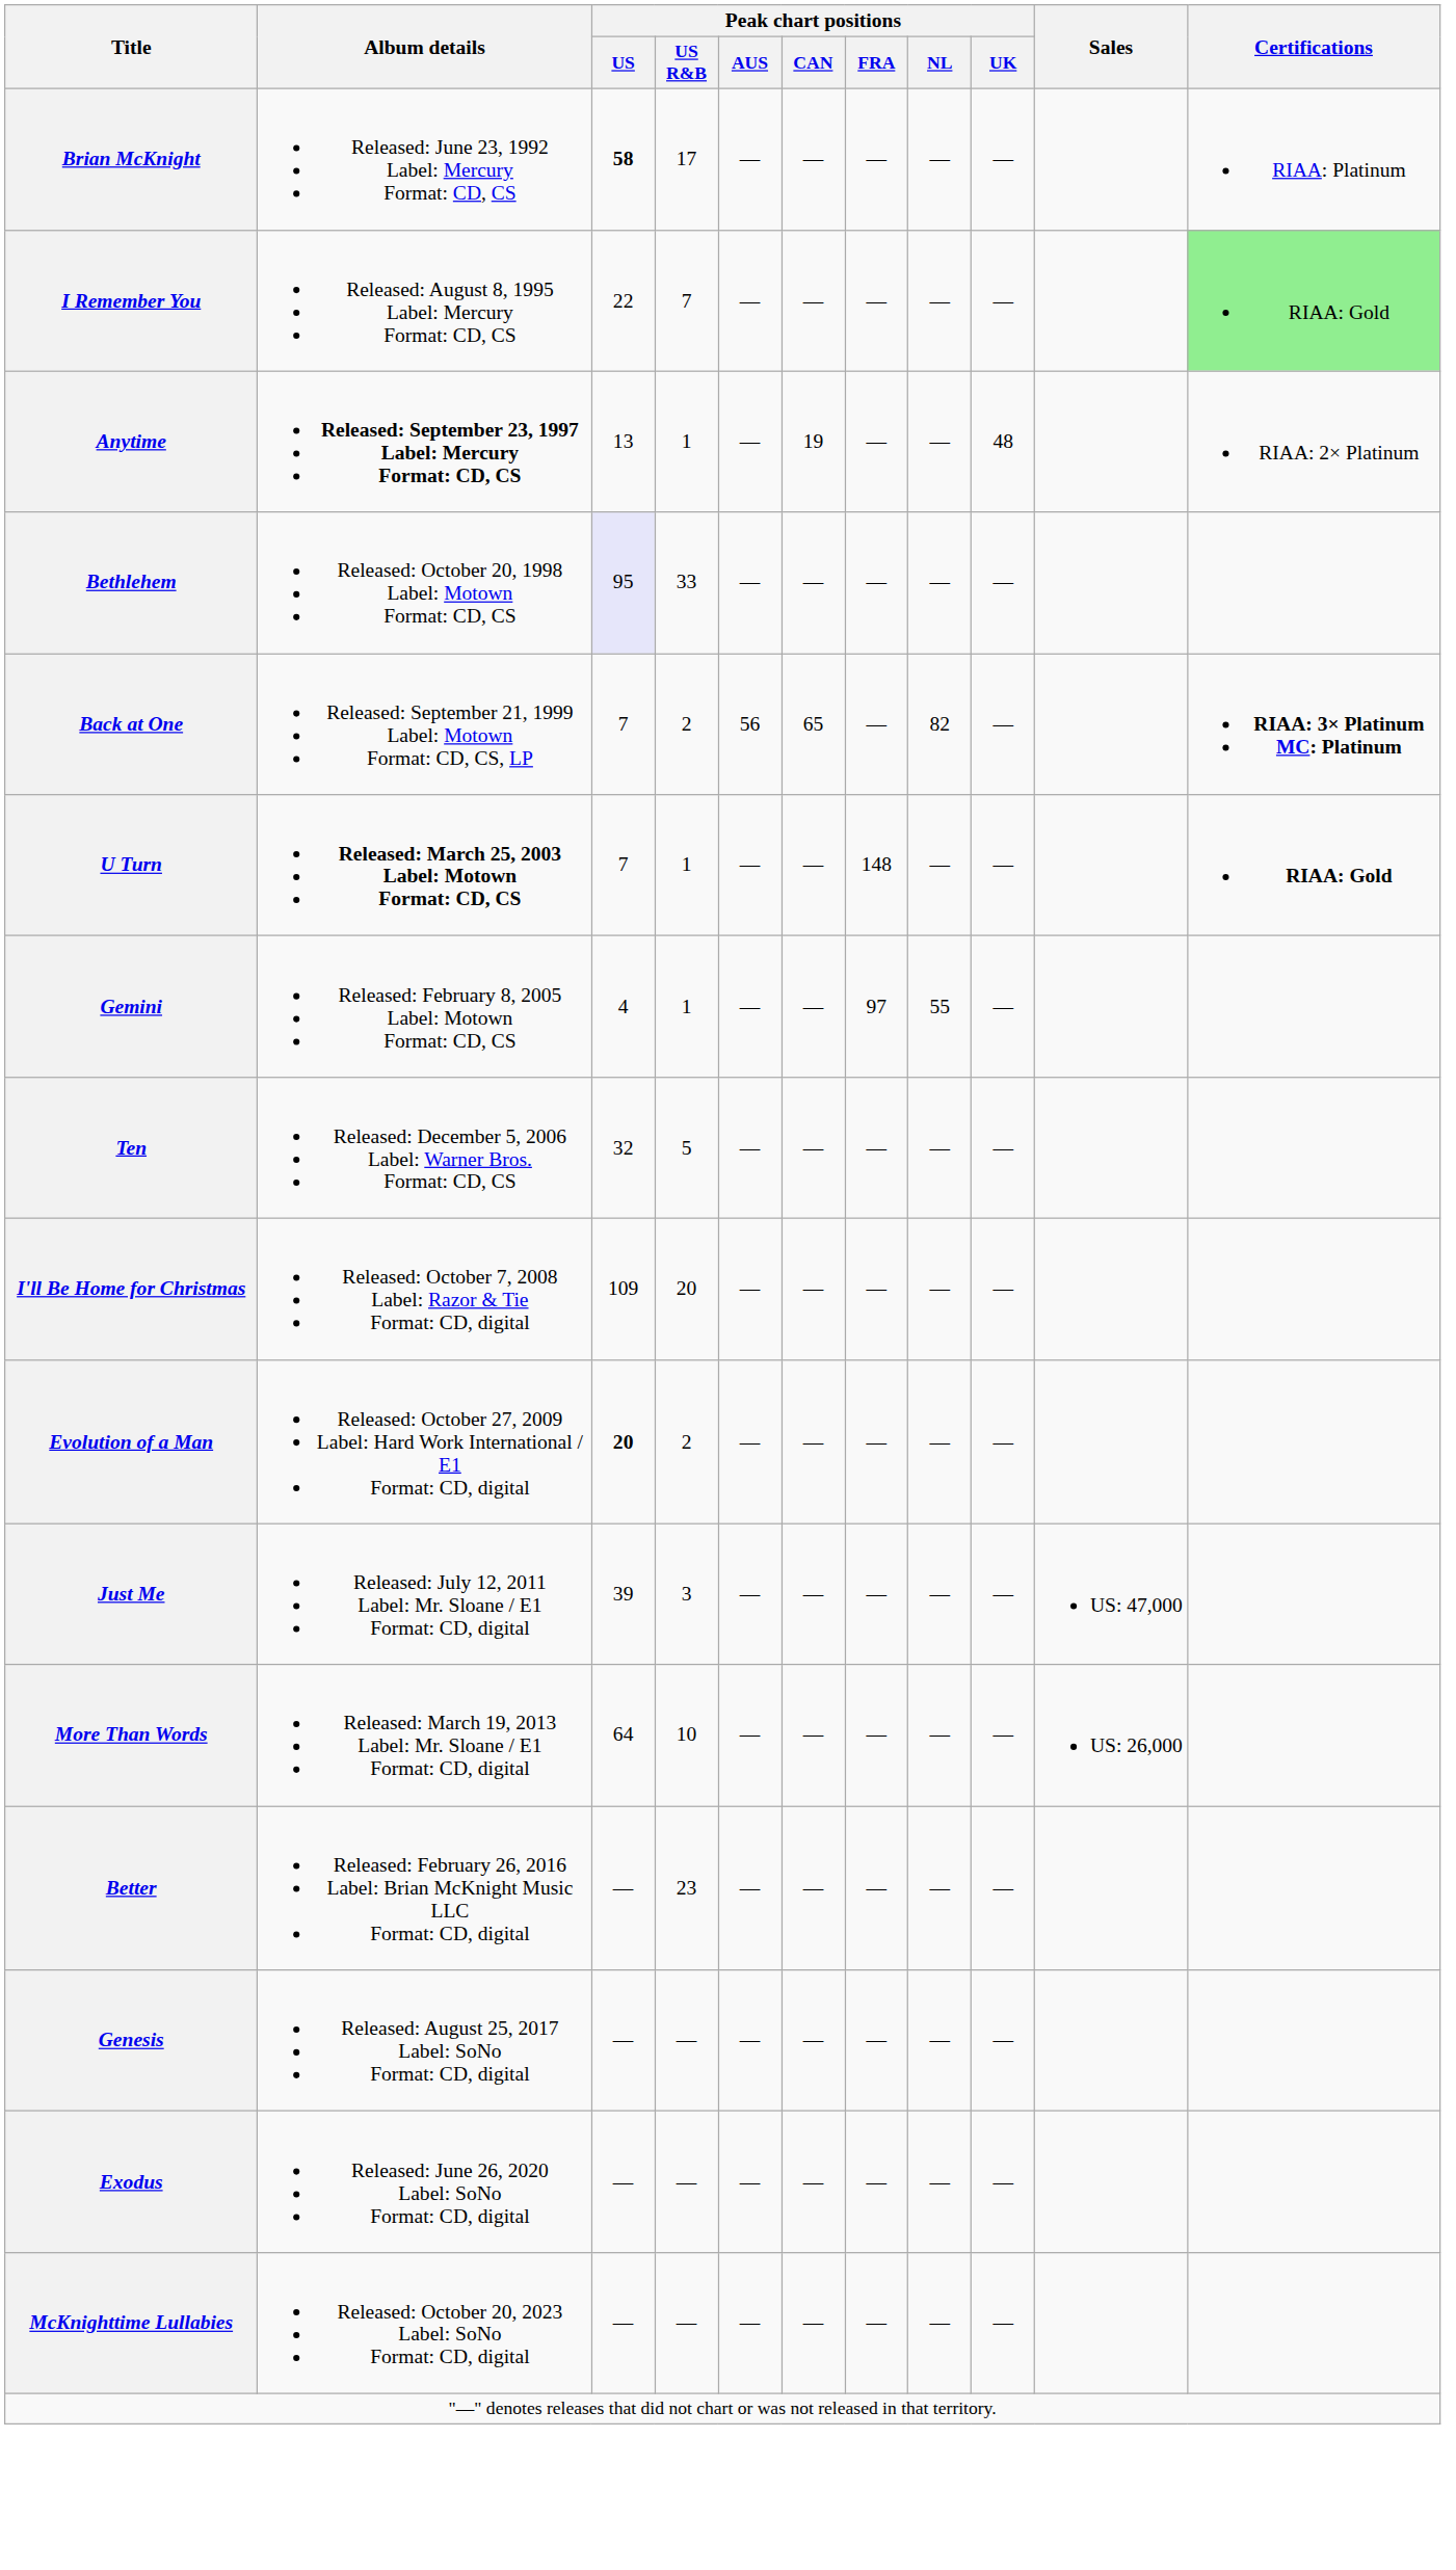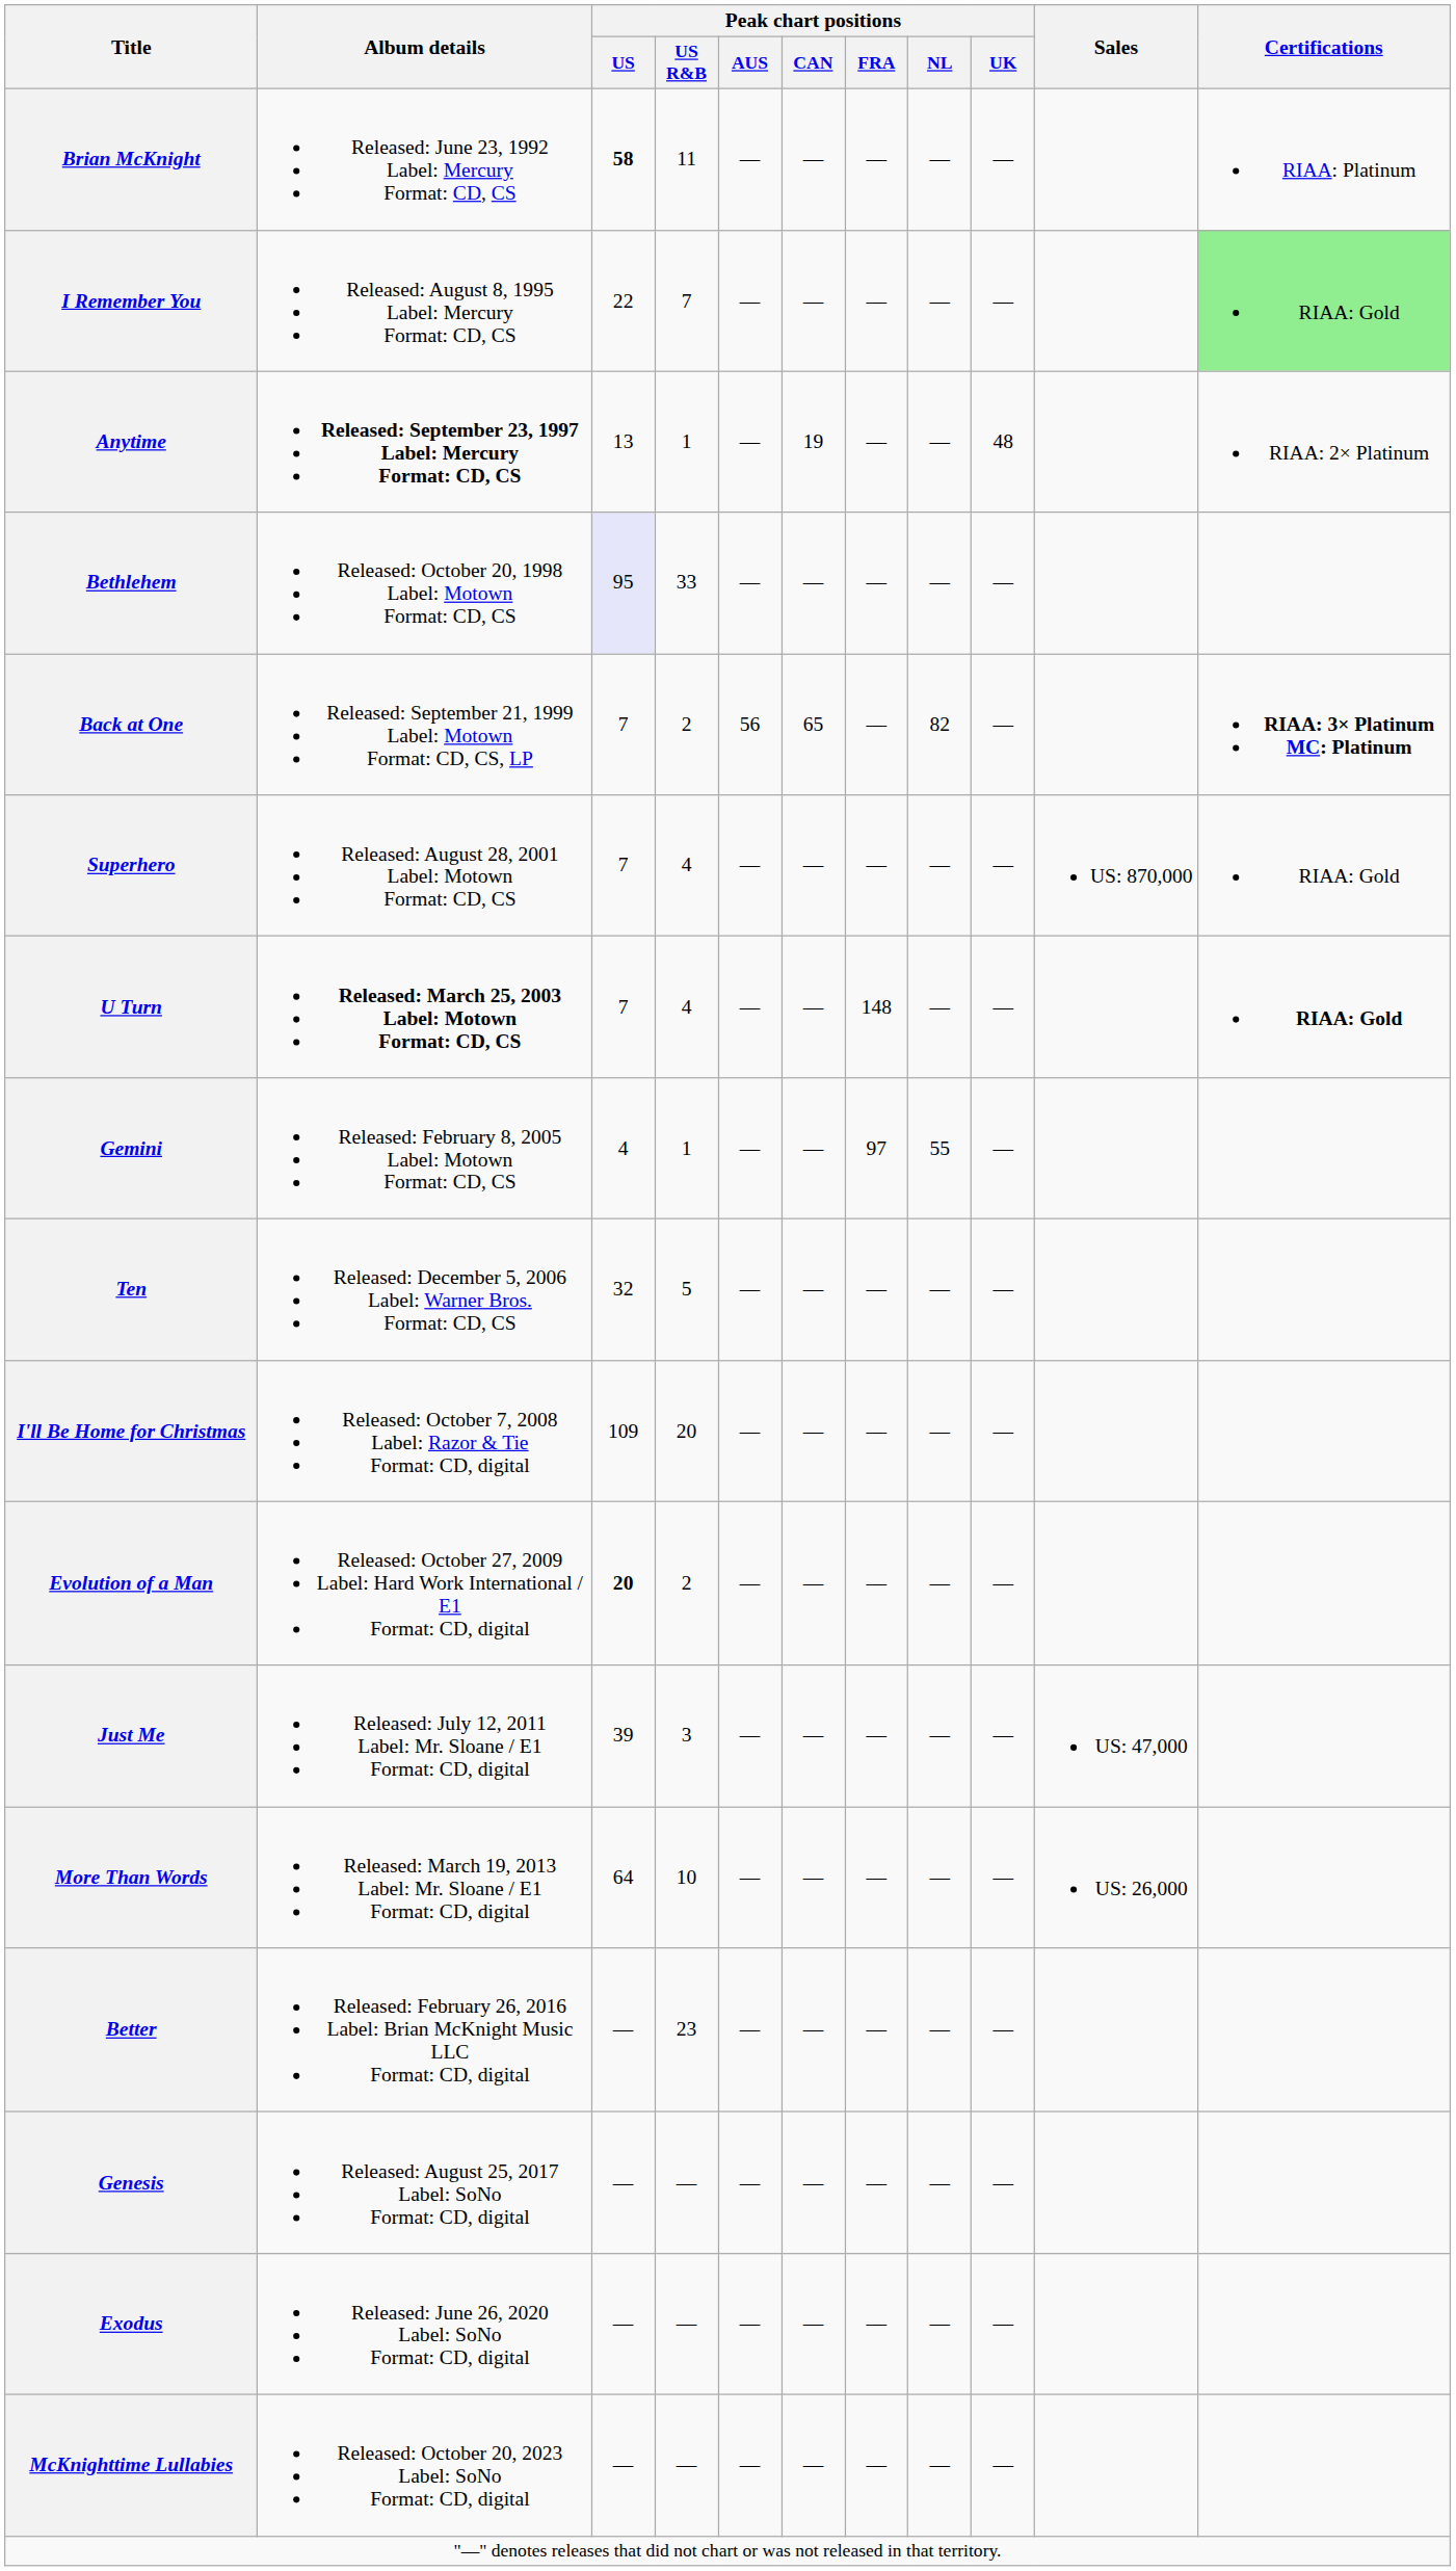Brian McKnight | Peak chart positions / US R&B: 17 -> 11
+ row: Superhero | Released: August 28, 2001 Label: Motown Format: CD, CS | 7 | 4 | — | — | — | — | — | US: 870,000 | RIAA: Gold
U Turn | Peak chart positions / US R&B: 1 -> 4
